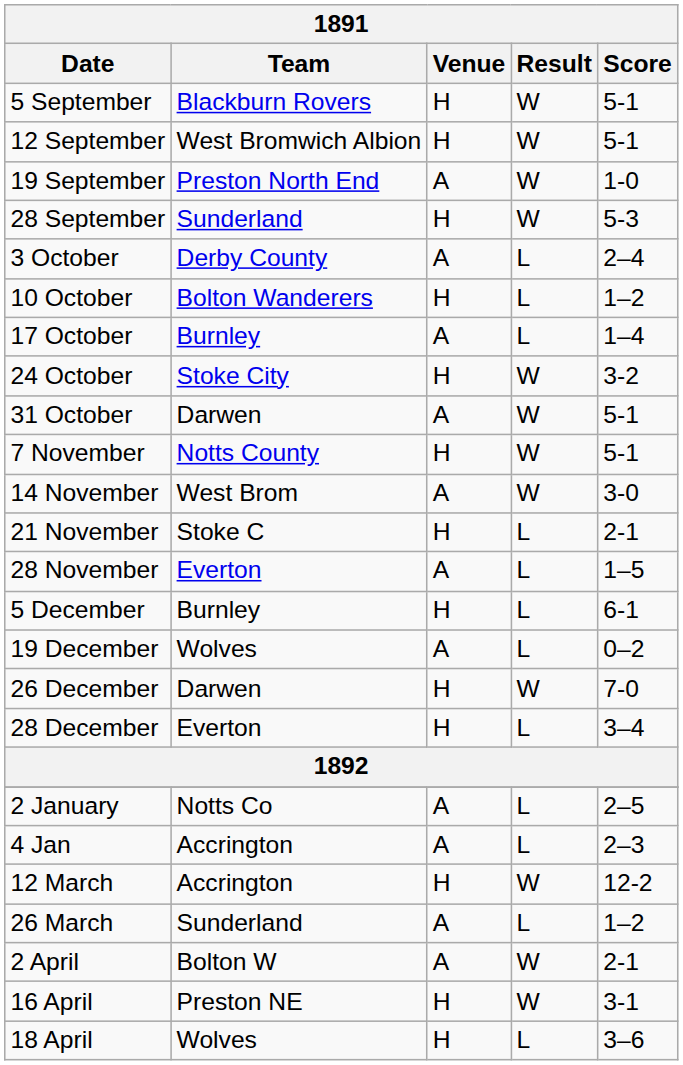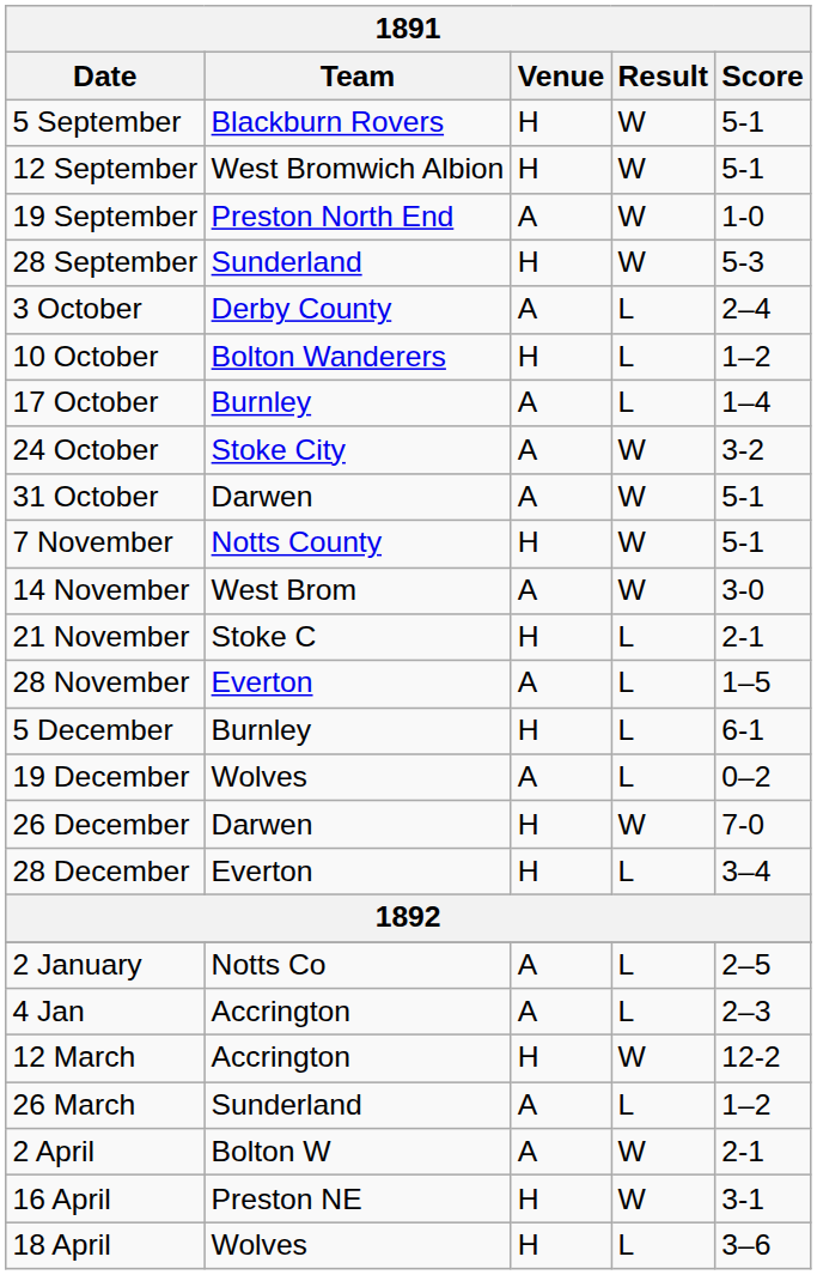24 October | Venue: H -> A
